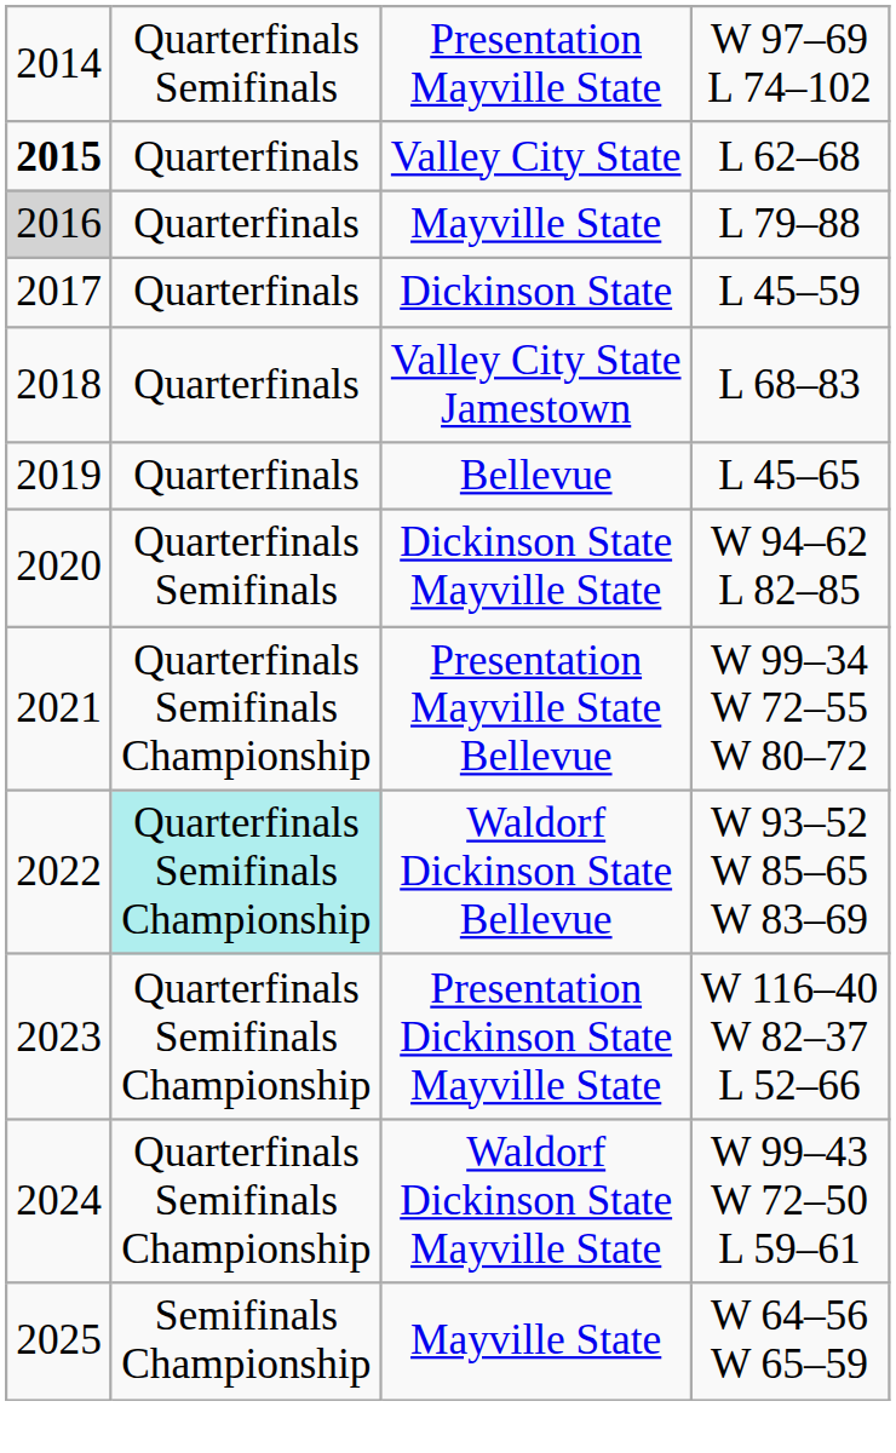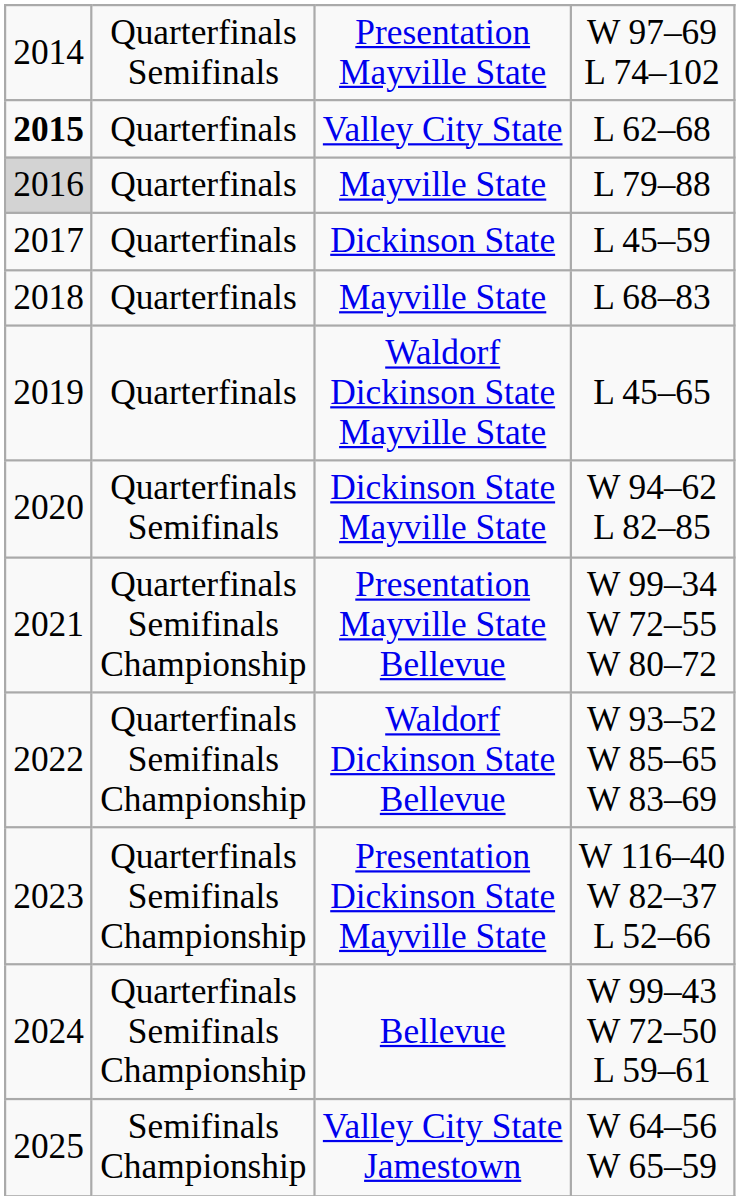L 68–83 | column 3: Valley City State Jamestown -> Mayville State
L 45–65 | column 3: Bellevue -> Waldorf Dickinson State Mayville State
W 93–52 W 85–65 W 83–69 | column 2: paleturquoise background -> no background
W 99–43 W 72–50 L 59–61 | column 3: Waldorf Dickinson State Mayville State -> Bellevue
W 64–56 W 65–59 | column 3: Mayville State -> Valley City State Jamestown
